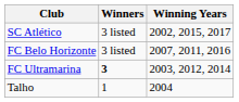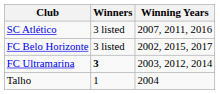SC Atlético | Winning Years: 2002, 2015, 2017 -> 2007, 2011, 2016
FC Belo Horizonte | Winning Years: 2007, 2011, 2016 -> 2002, 2015, 2017
